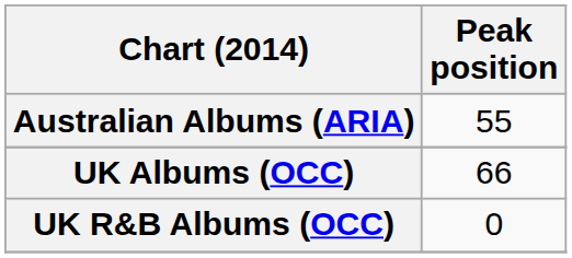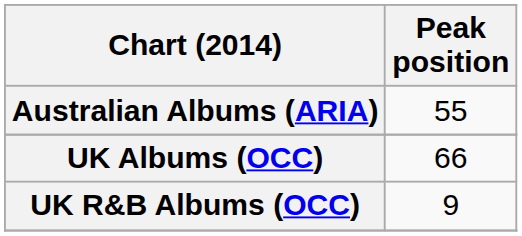UK R&B Albums (OCC) | Peak position: 0 -> 9
